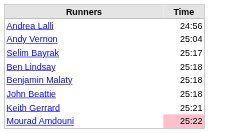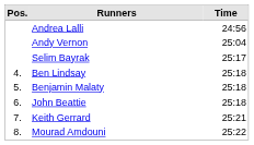+ column: Pos. | 4. | 5. | 6. | 7. | 8.
Mourad Amdouni | Time: pink background -> no background
